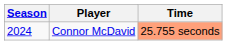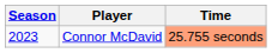Connor McDavid | Season: 2024 -> 2023
